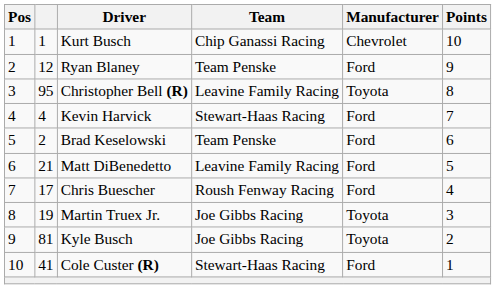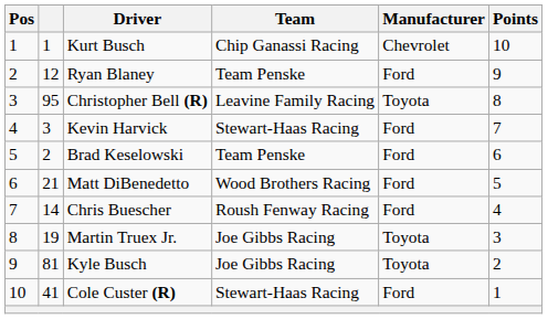Kevin Harvick | column 2: 4 -> 3
Matt DiBenedetto | Team: Leavine Family Racing -> Wood Brothers Racing
Chris Buescher | column 2: 17 -> 14
